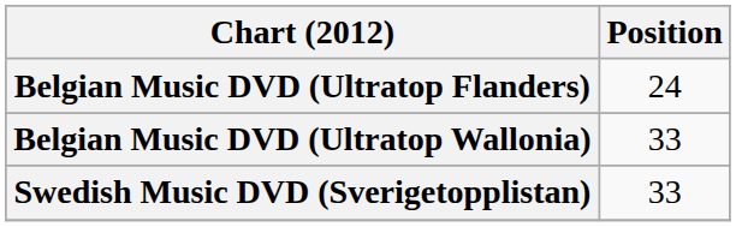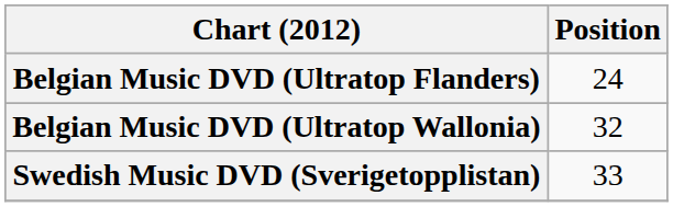Belgian Music DVD (Ultratop Wallonia) | Position: 33 -> 32
